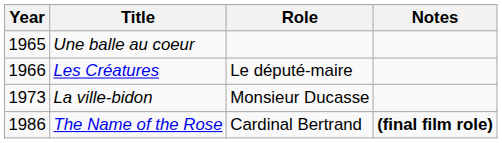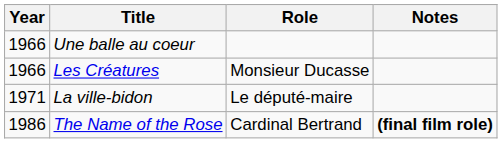Une balle au coeur | Year: 1965 -> 1966
Les Créatures | Role: Le député-maire -> Monsieur Ducasse
La ville-bidon | Year: 1973 -> 1971
La ville-bidon | Role: Monsieur Ducasse -> Le député-maire
